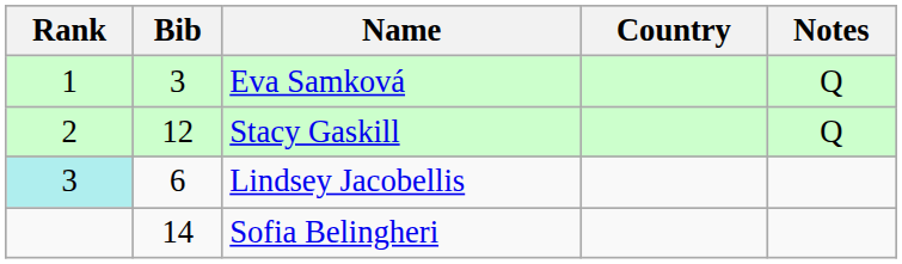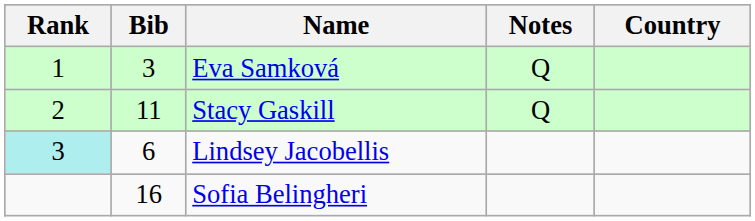columns swapped: Country <-> Notes
Stacy Gaskill | Bib: 12 -> 11
Sofia Belingheri | Bib: 14 -> 16
